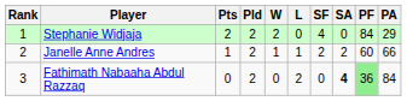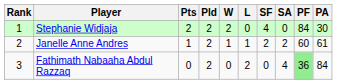Stephanie Widjaja | PA: 29 -> 30
Janelle Anne Andres | PA: 66 -> 61
Fathimath Nabaaha Abdul Razzaq | SA: bold -> normal
